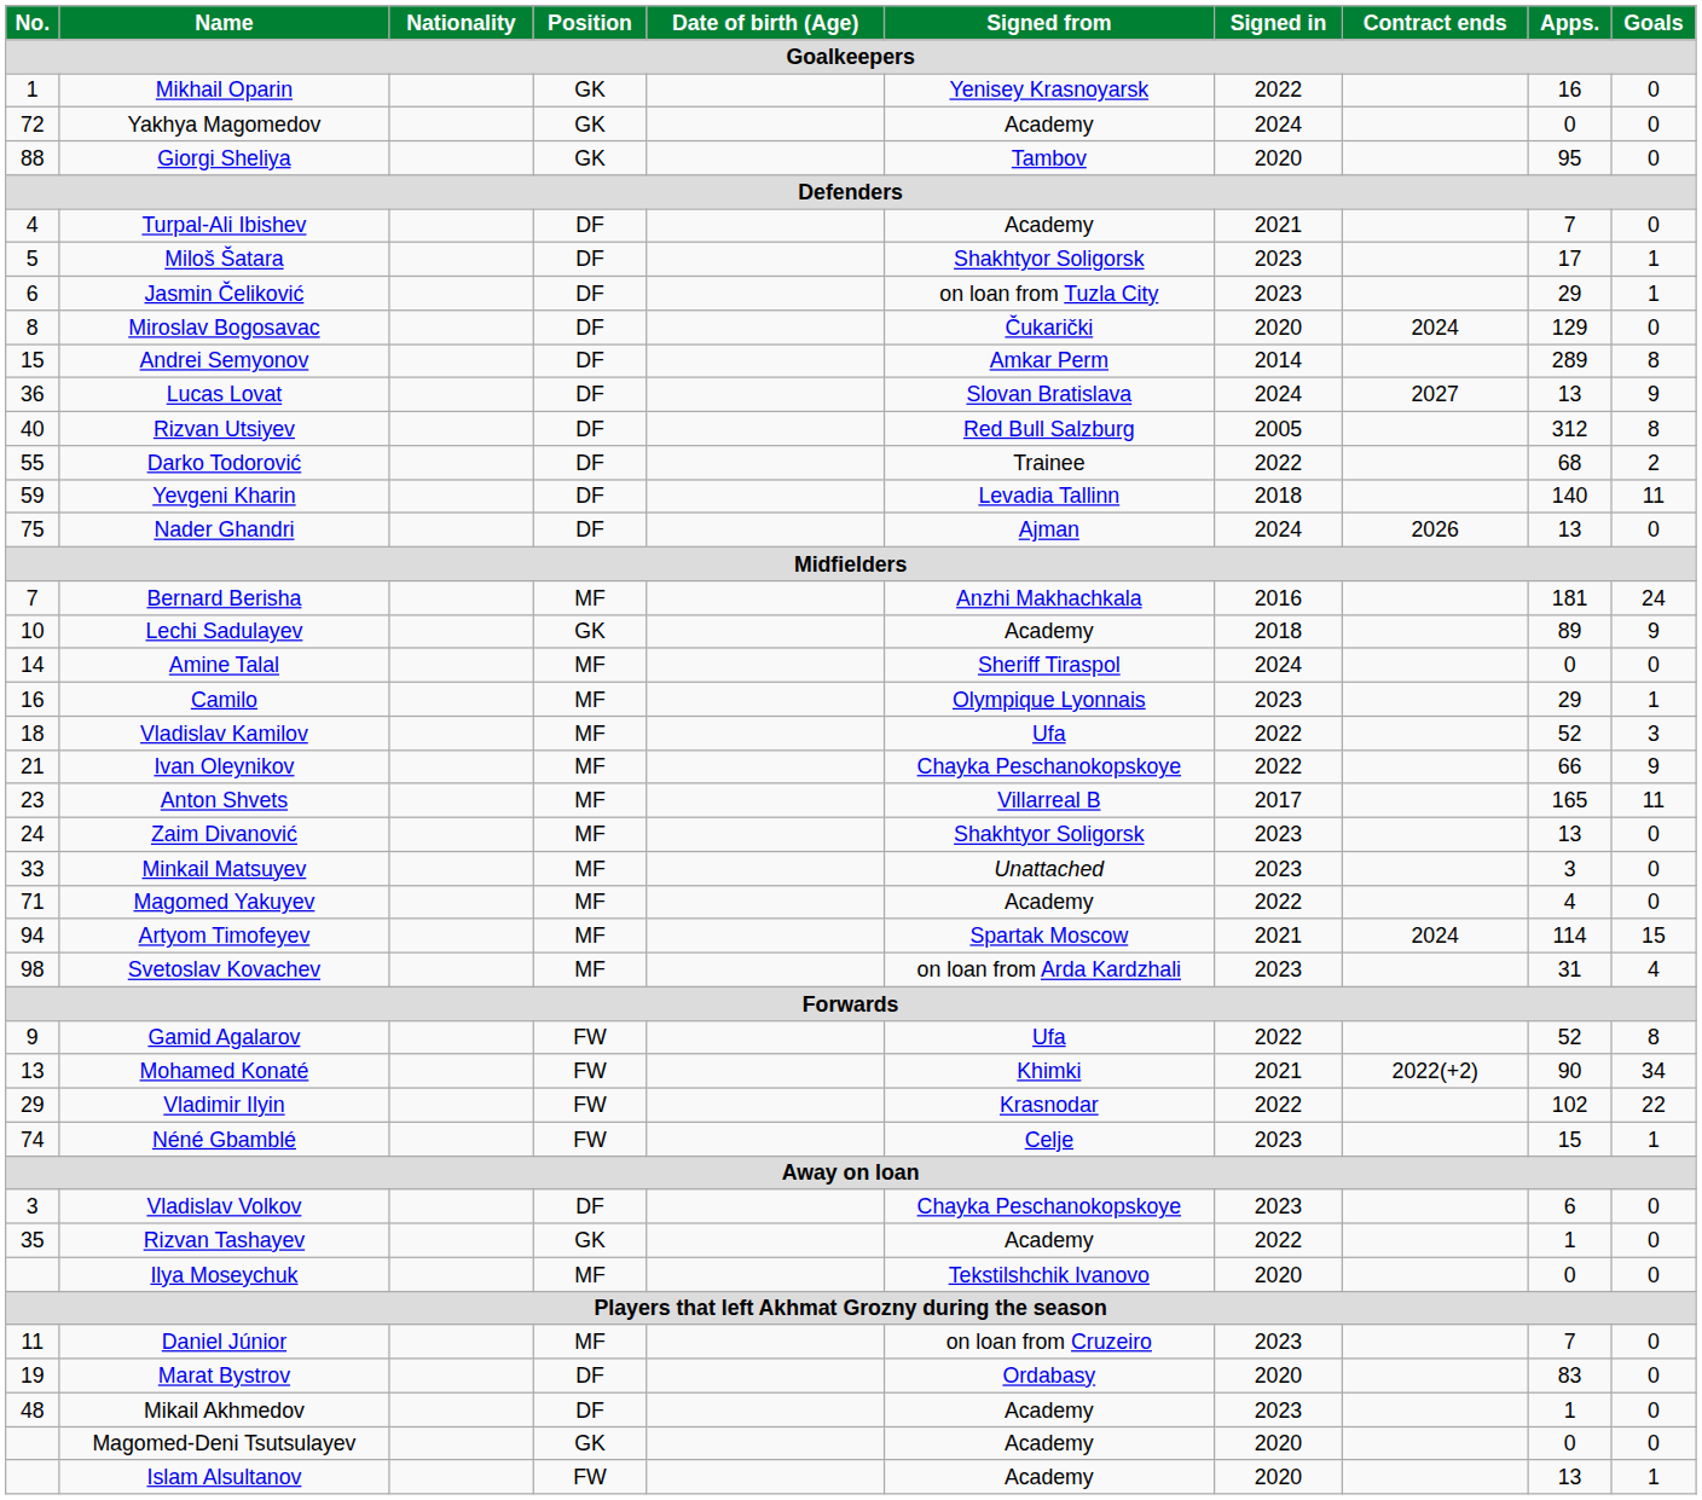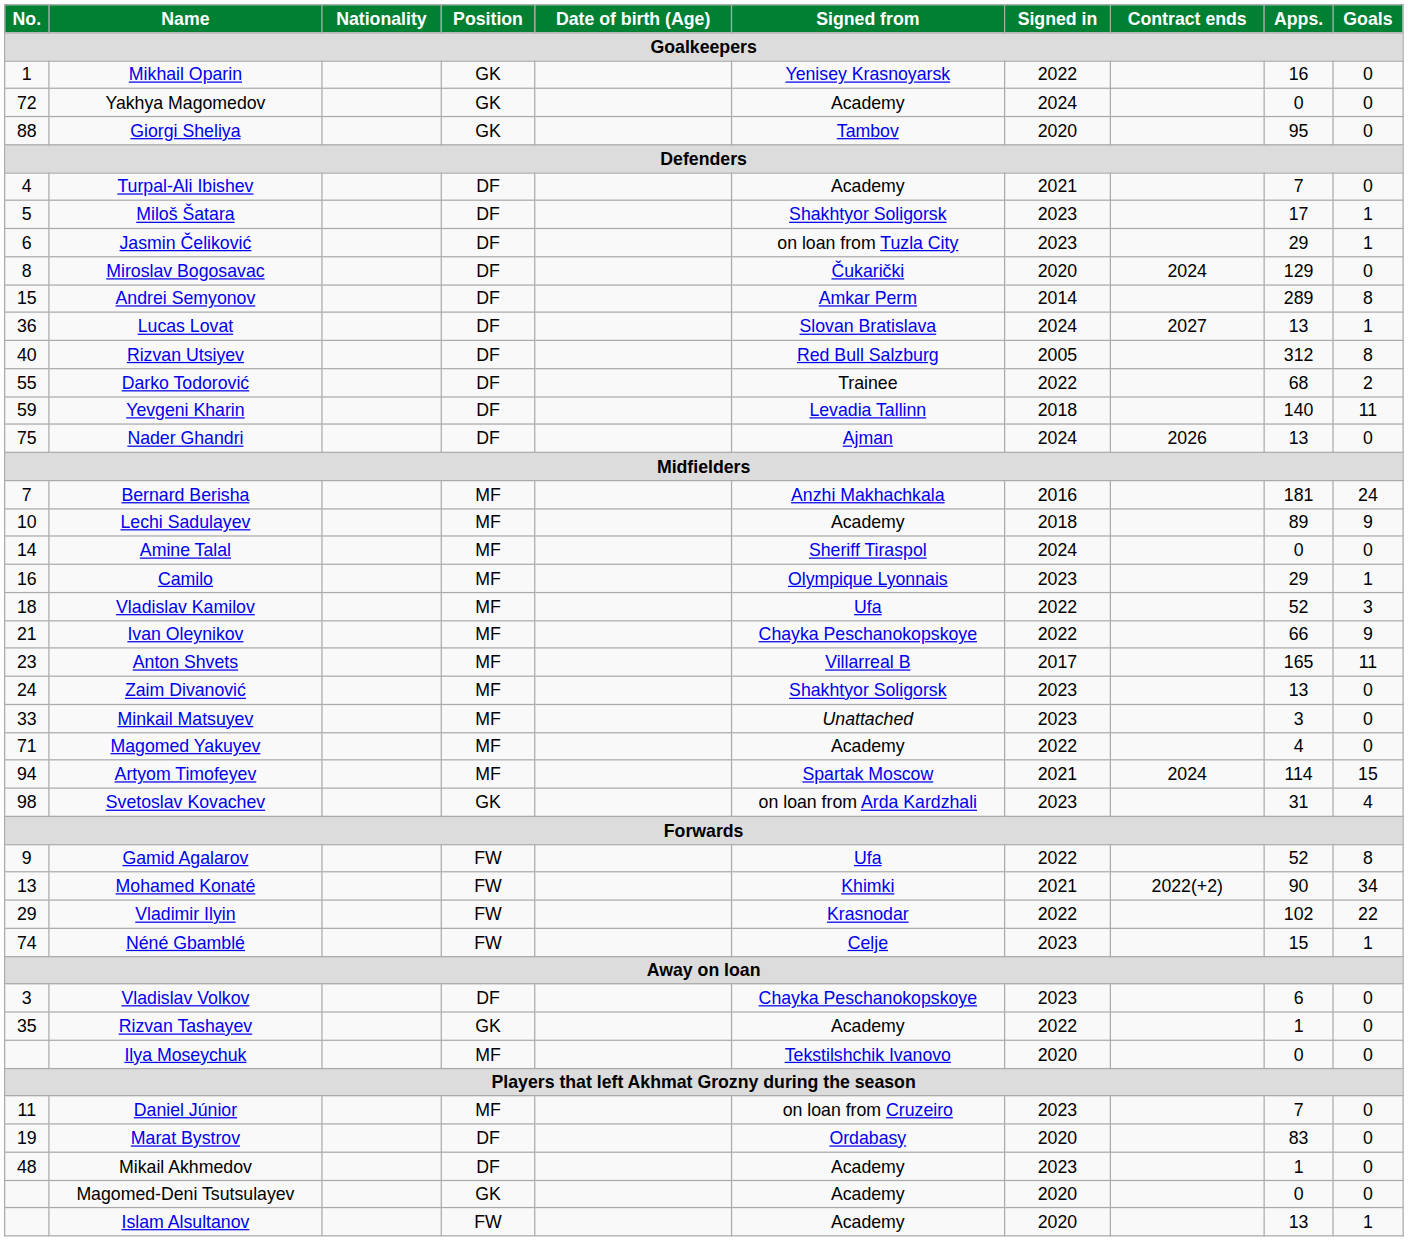Lucas Lovat | Goals: 9 -> 1
Lechi Sadulayev | Position: GK -> MF
Svetoslav Kovachev | Position: MF -> GK
